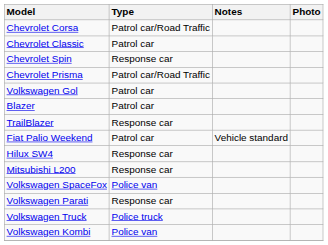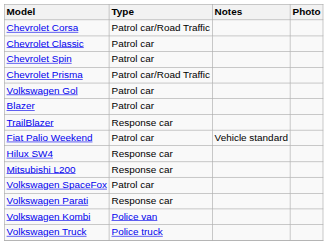Chevrolet Spin | Type: Response car -> Patrol car
Volkswagen SpaceFox | Type: Police van -> Patrol car
rows swapped: Volkswagen Kombi <-> Volkswagen Truck
